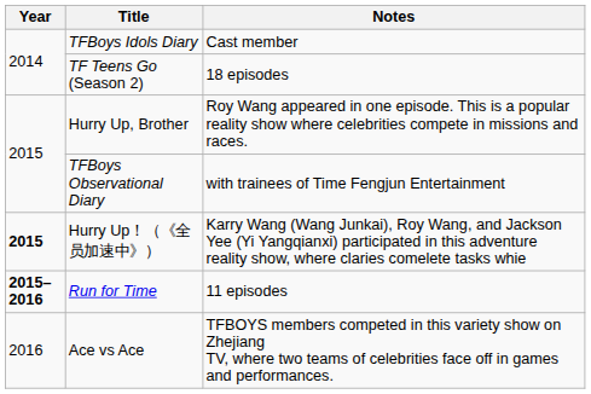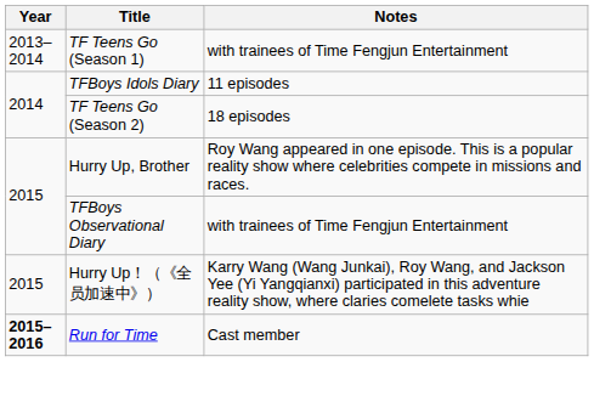+ row: 2013–2014 | TF Teens Go (Season 1) | with trainees of Time Fengjun Entertainment
TFBoys Idols Diary | Notes: Cast member -> 11 episodes
Hurry Up！（《全员加速中》） | Year: bold -> normal
Run for Time | Notes: 11 episodes -> Cast member
- row: 2016 | Ace vs Ace | TFBOYS members competed in this variety show on Zhejiang TV, where two teams of celebrities face off in games and performances.
